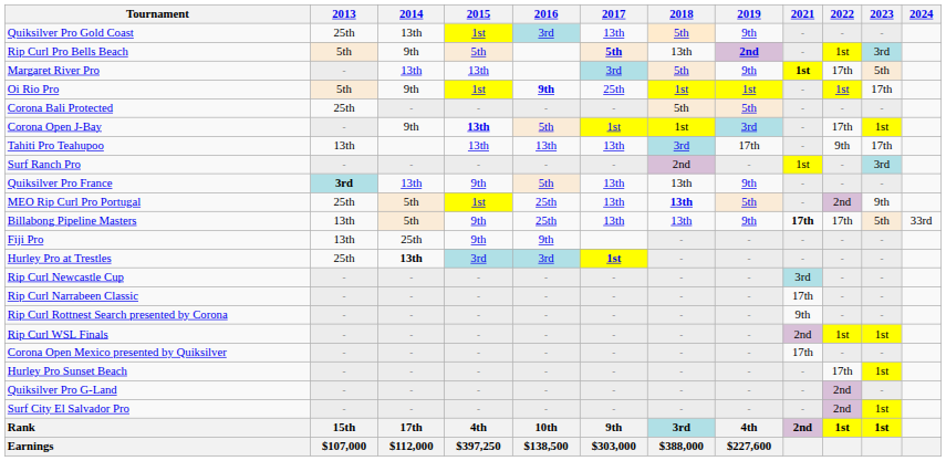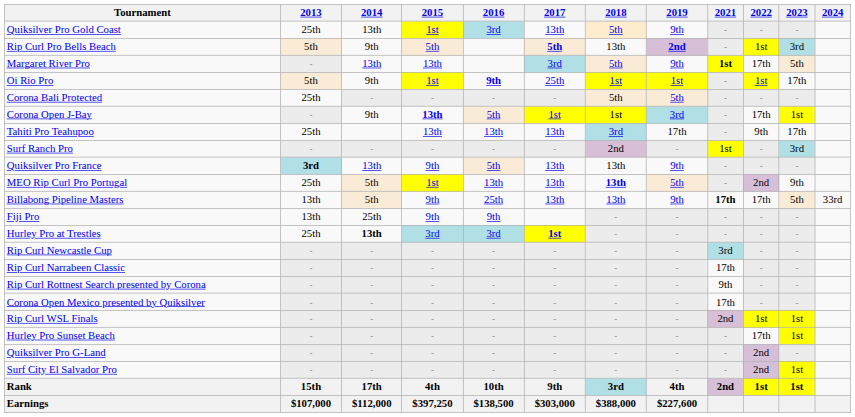Tahiti Pro Teahupoo | 2013: 13th -> 25th
MEO Rip Curl Pro Portugal | 2016: 25th -> 13th
rows swapped: Corona Open Mexico presented by Quiksilver <-> Rip Curl WSL Finals
